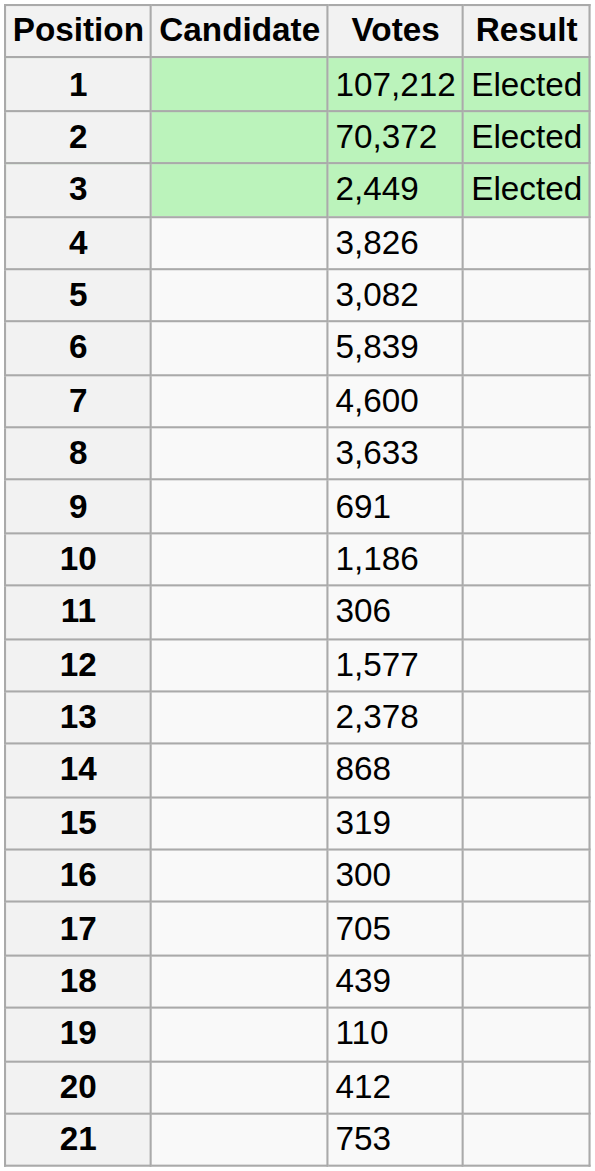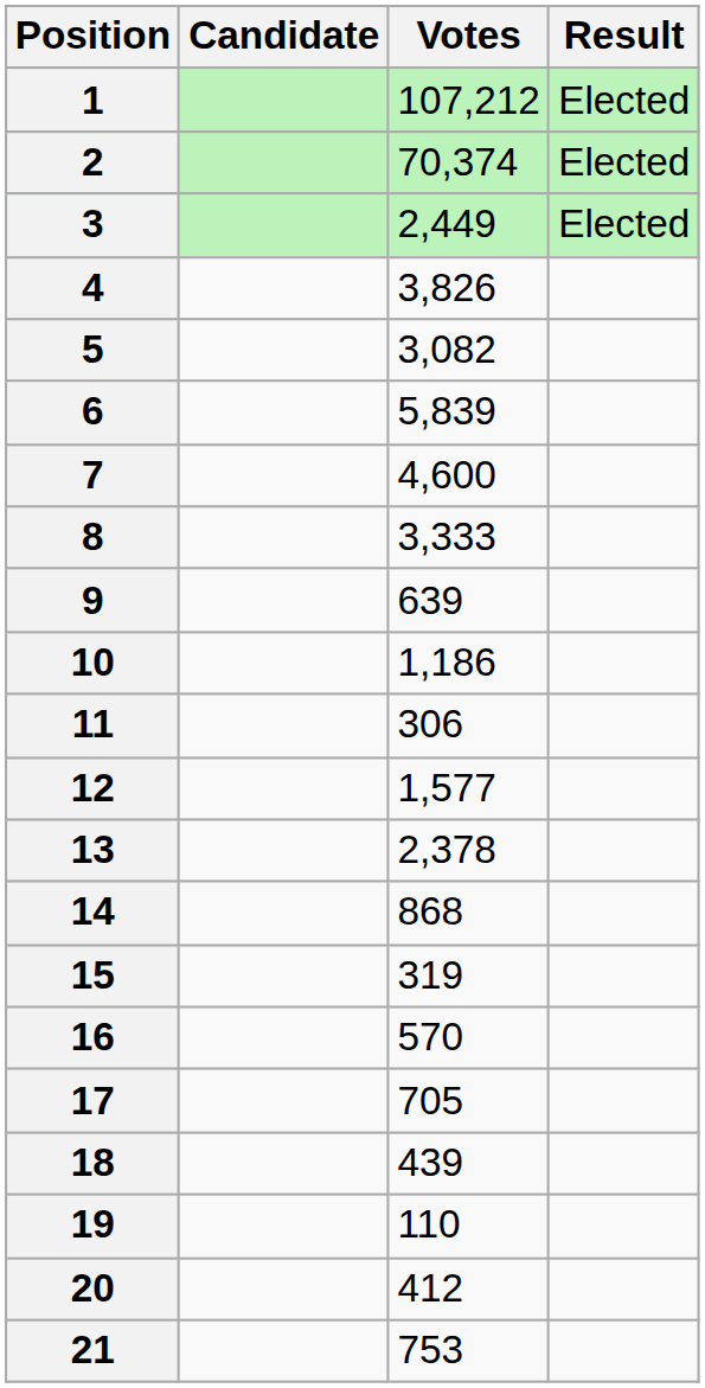2 | Votes: 70,372 -> 70,374
8 | Votes: 3,633 -> 3,333
9 | Votes: 691 -> 639
16 | Votes: 300 -> 570
